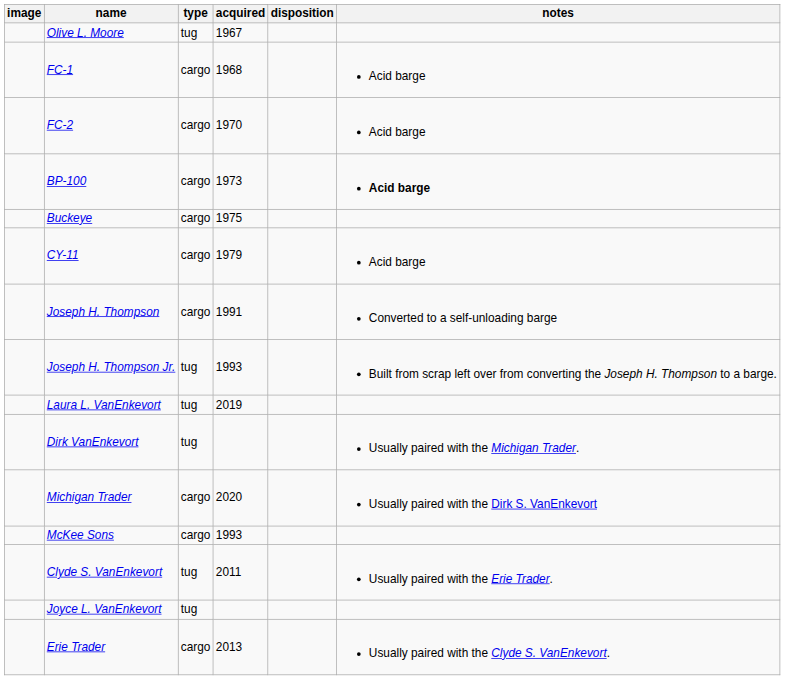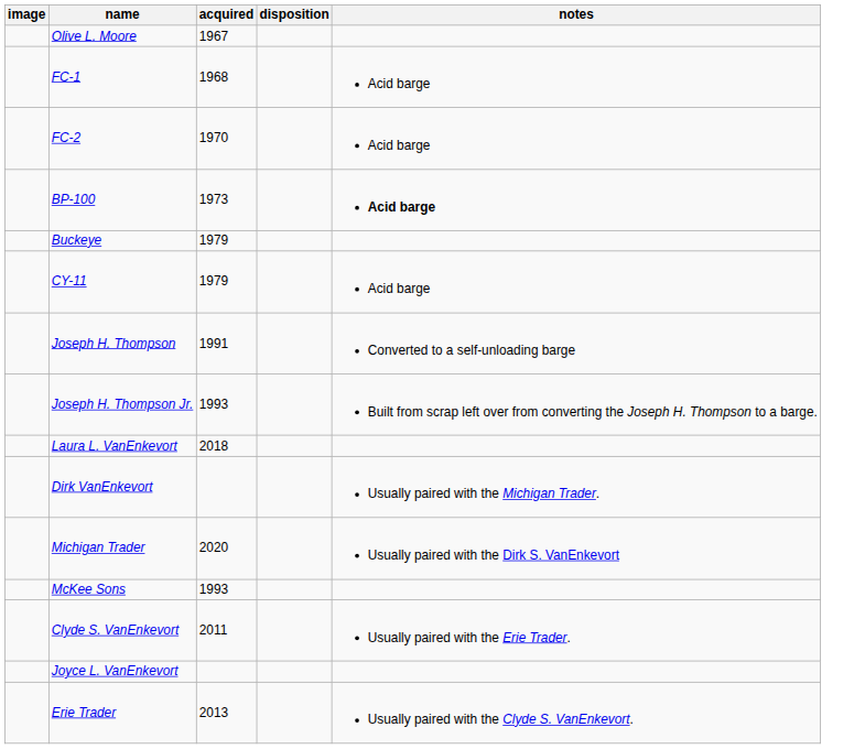- column: type | tug | cargo | cargo | cargo | cargo | cargo | cargo | tug | tug | tug | cargo | cargo | tug | tug | cargo
Buckeye | acquired: 1975 -> 1979
Laura L. VanEnkevort | acquired: 2019 -> 2018
